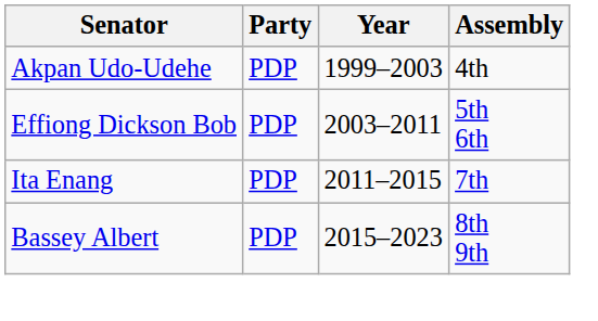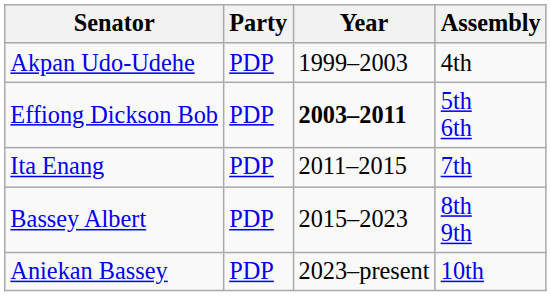Effiong Dickson Bob | Year: normal -> bold
+ row: Aniekan Bassey | PDP | 2023–present | 10th
